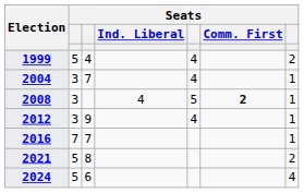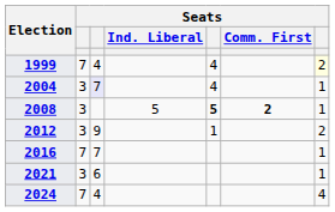1999 | column 2: 5 -> 7
1999 | column 7: no background -> lightyellow background
2004 | column 3: no background -> lavender background
2008 | Seats / Ind. Liberal: 4 -> 5
2008 | column 5: normal -> bold
2012 | column 5: 4 -> 1
2012 | column 7: 1 -> 2
2021 | column 2: 5 -> 3
2021 | column 3: 8 -> 6
2021 | column 7: 2 -> 1
2024 | column 2: 5 -> 7
2024 | column 3: 6 -> 4
